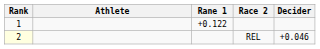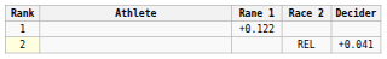REL | Decider: +0.046 -> +0.041
